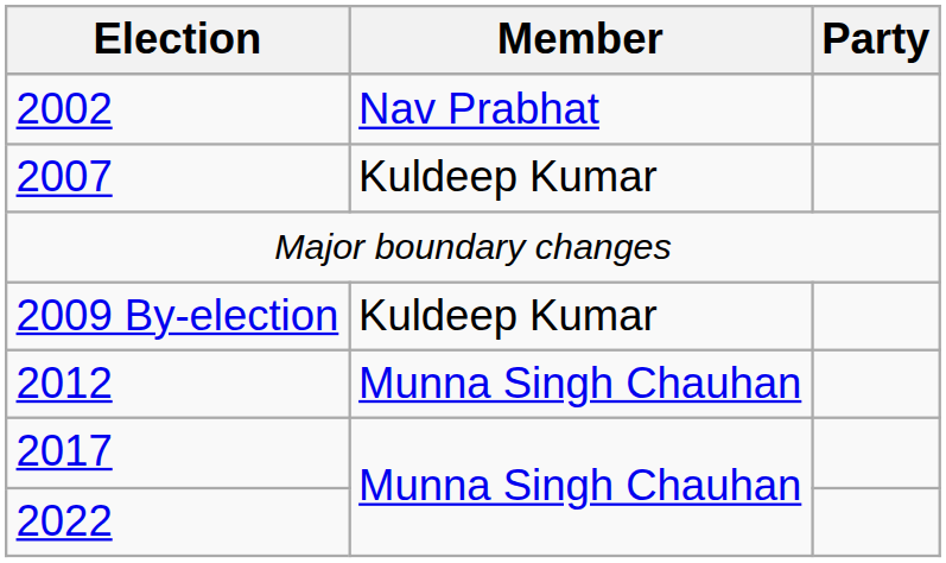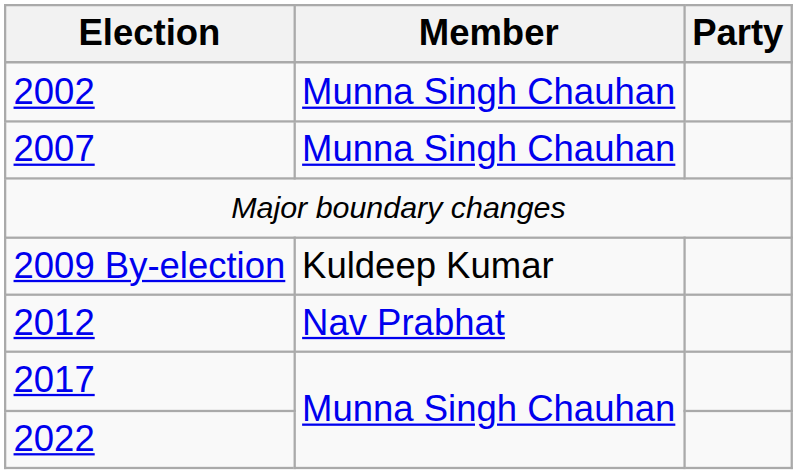2002 | Member: Nav Prabhat -> Munna Singh Chauhan
2007 | Member: Kuldeep Kumar -> Munna Singh Chauhan
2012 | Member: Munna Singh Chauhan -> Nav Prabhat
